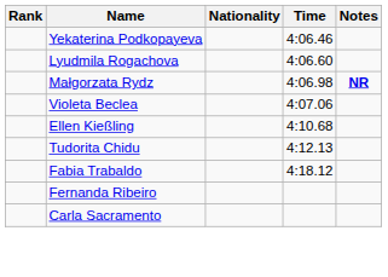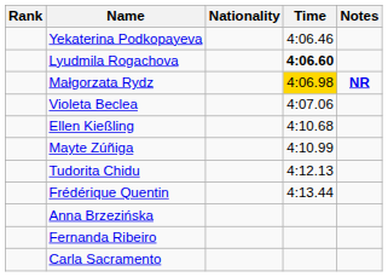Lyudmila Rogachova | Time: normal -> bold
Małgorzata Rydz | Time: no background -> gold background
+ row: Mayte Zúñiga | 4:10.99
+ row: Frédérique Quentin | 4:13.44
- row: Fabia Trabaldo | 4:18.12
+ row: Anna Brzezińska
